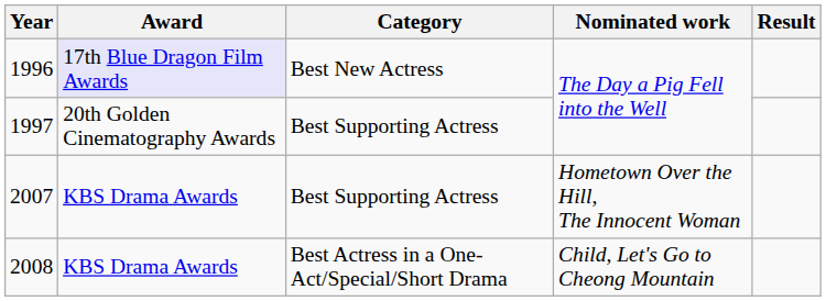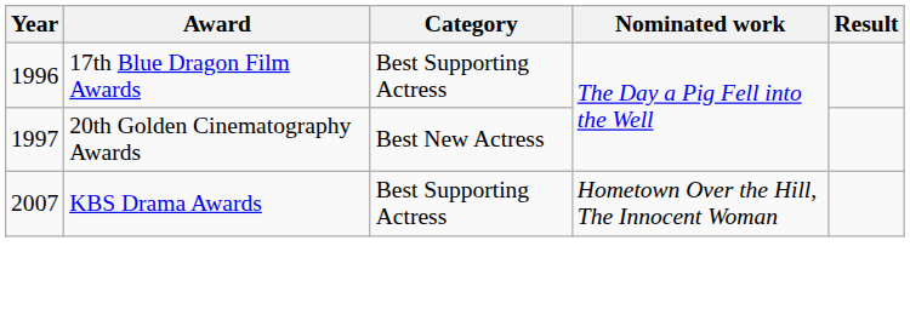1996 | Award: lavender background -> no background
1996 | Category: Best New Actress -> Best Supporting Actress
1997 | Category: Best Supporting Actress -> Best New Actress
- row: 2008 | KBS Drama Awards | Best Actress in a One-Act/Special/Short Drama | Child, Let's Go to Cheong Mountain
